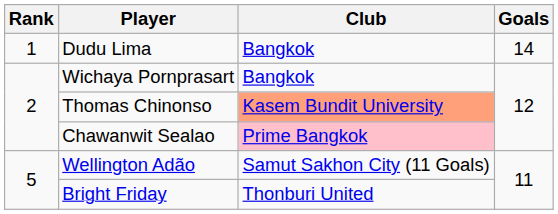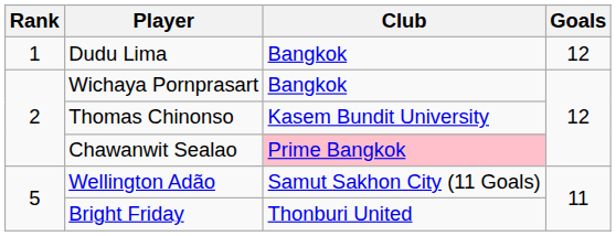Dudu Lima | Goals: 14 -> 12
Thomas Chinonso | Club: lightsalmon background -> no background
